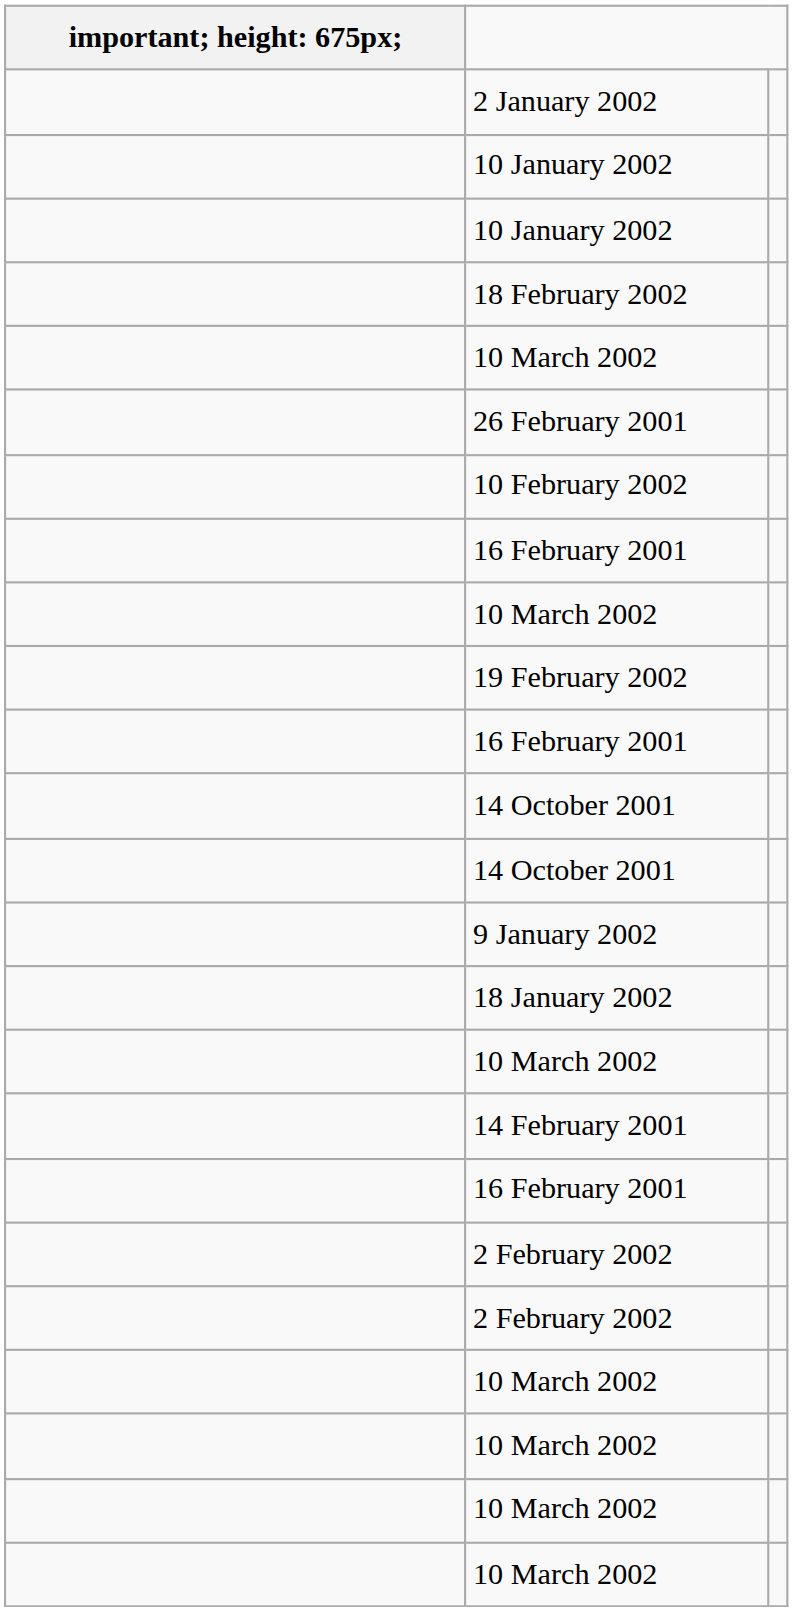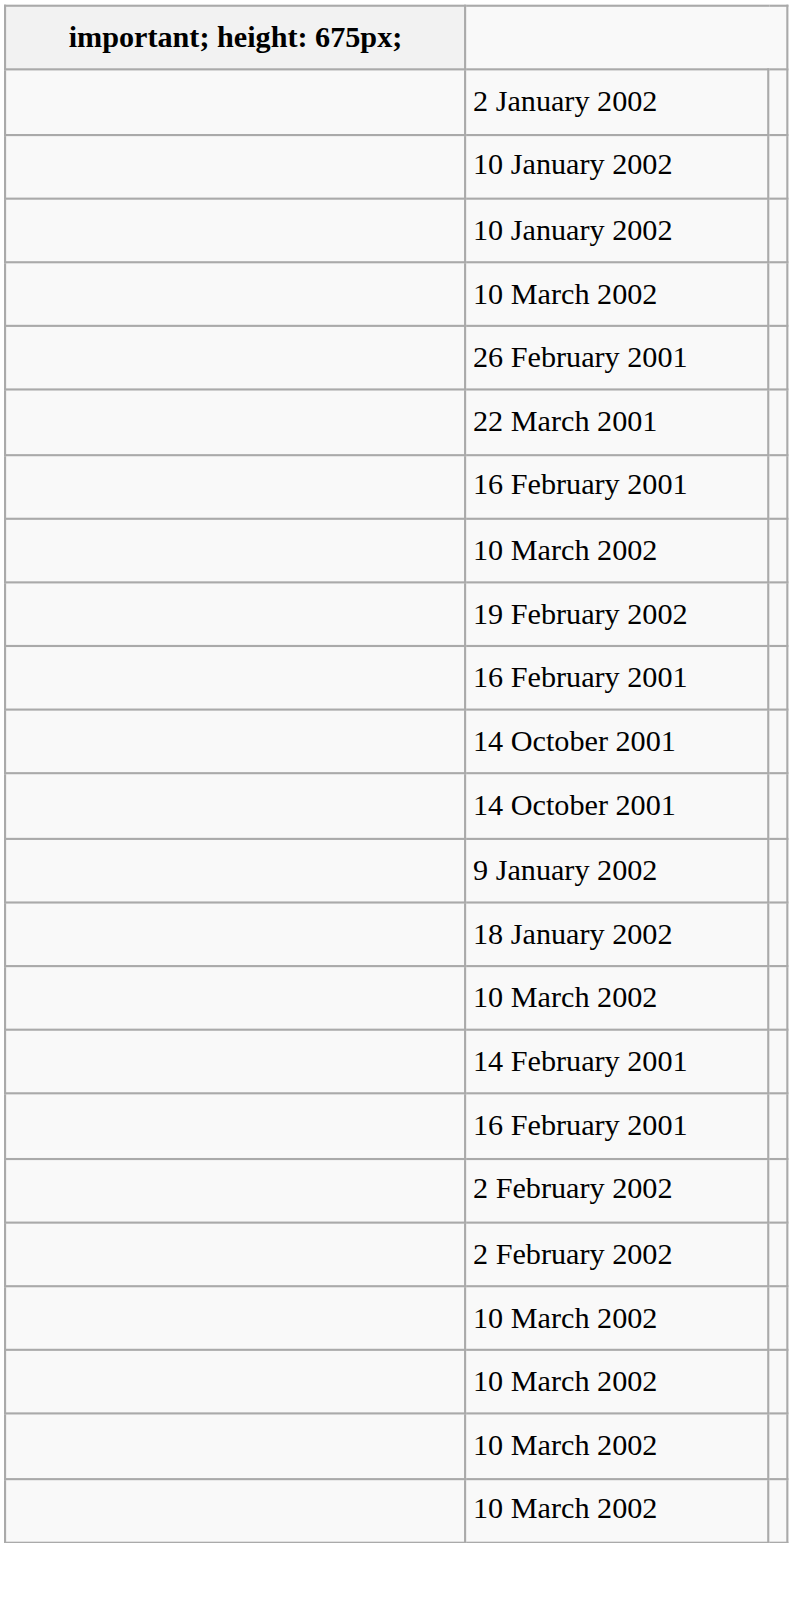- row: 18 February 2002
- row: 10 February 2002
+ row: 22 March 2001
